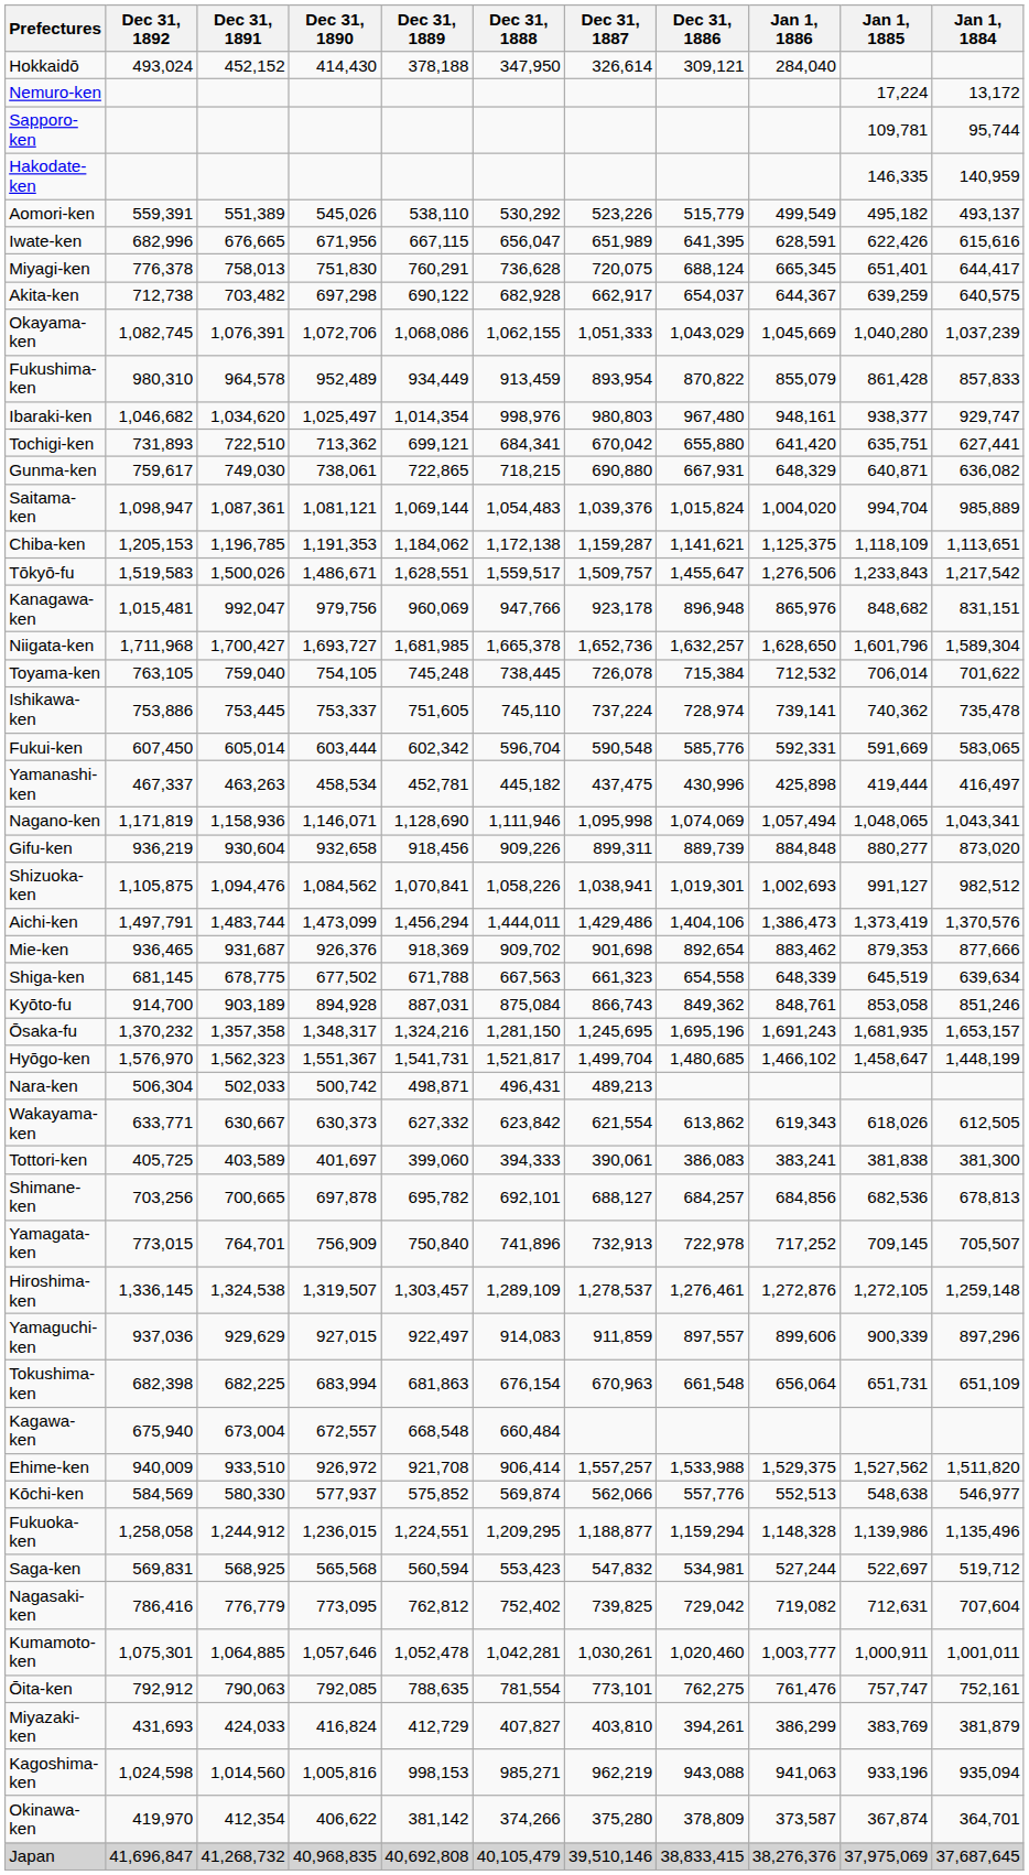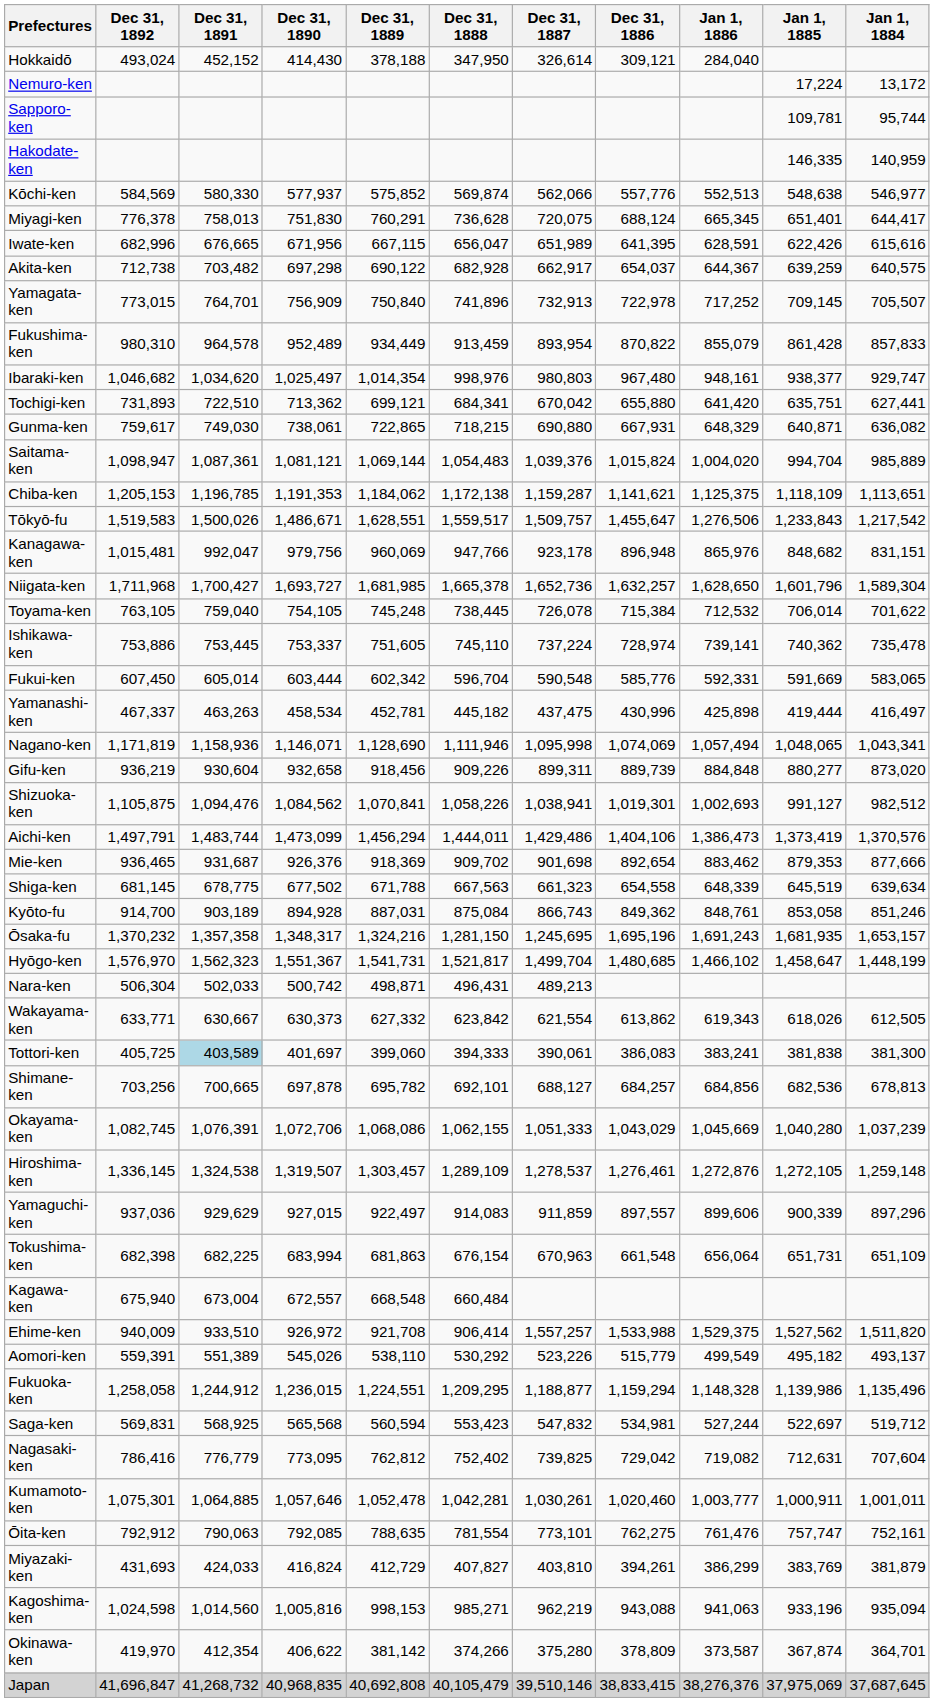rows swapped: Aomori-ken <-> Kōchi-ken
rows swapped: Iwate-ken <-> Miyagi-ken
rows swapped: Yamagata-ken <-> Okayama-ken
Tottori-ken | Dec 31, 1891: no background -> lightblue background
